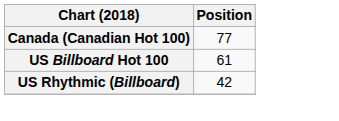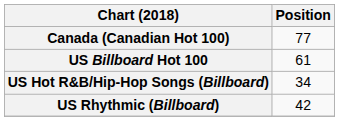+ row: US Hot R&B/Hip-Hop Songs (Billboard) | 34
